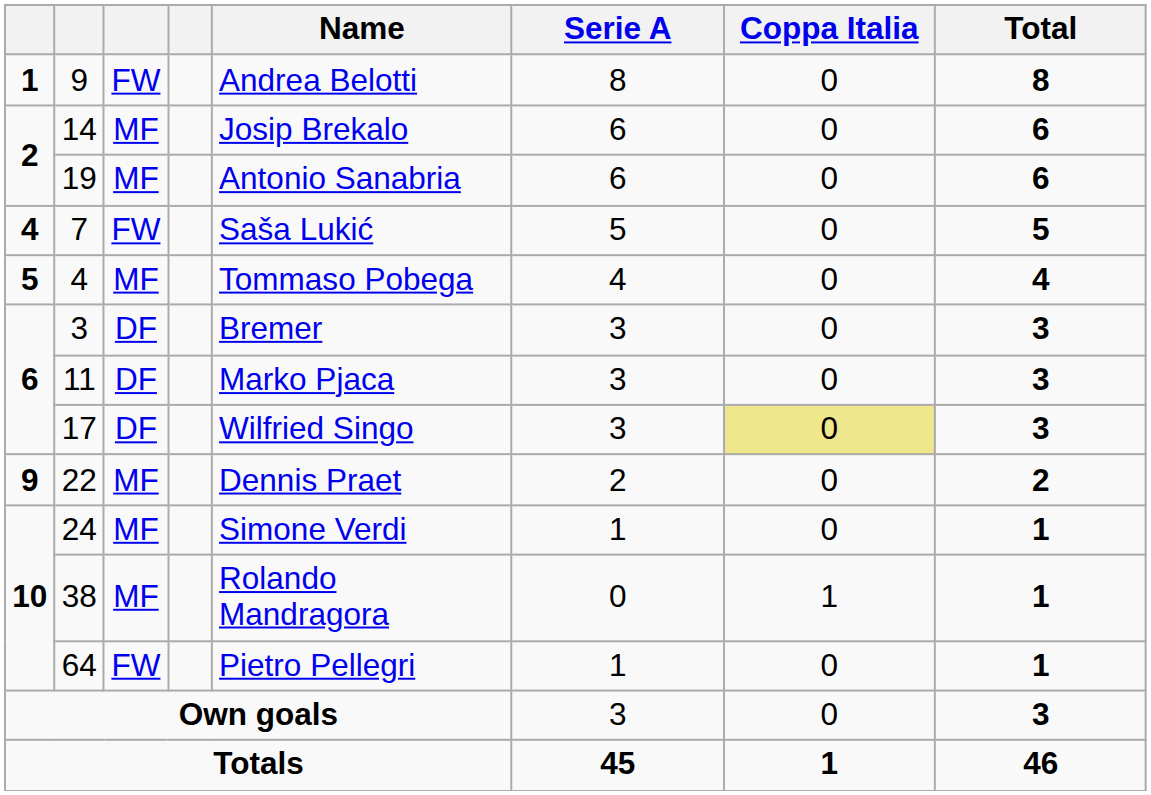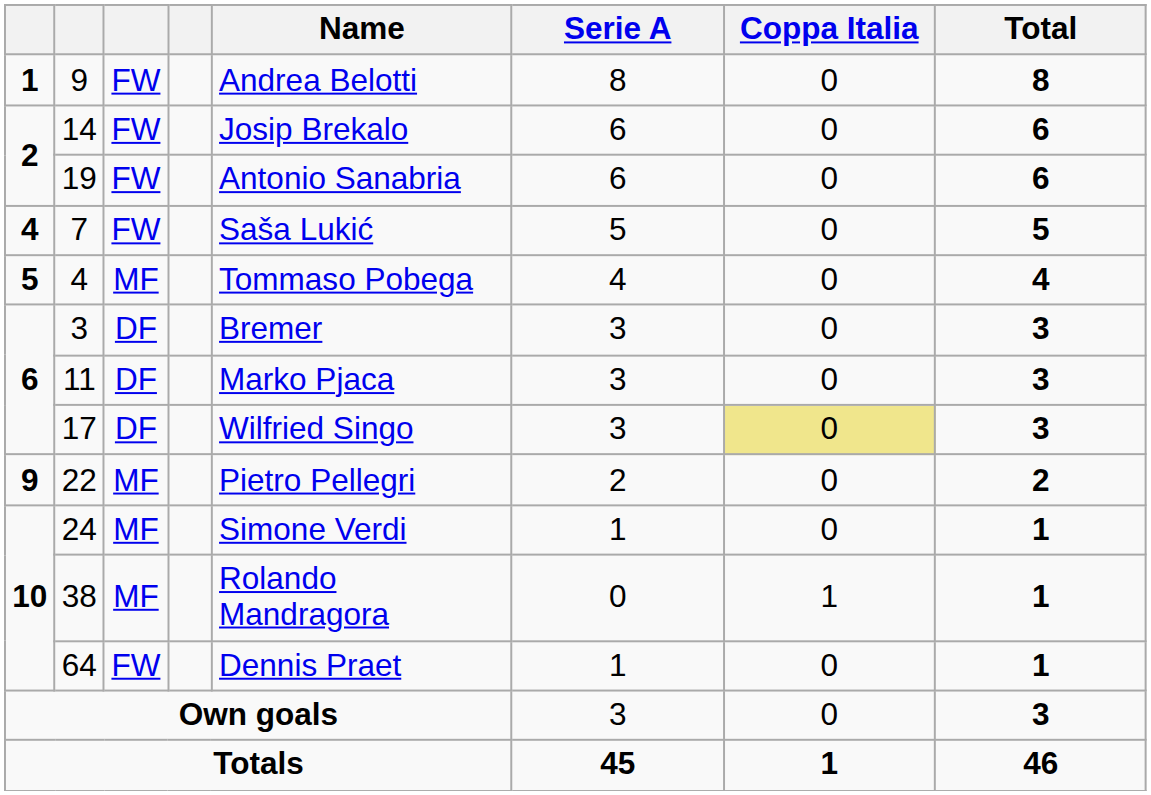14 | column 3: MF -> FW
19 | column 3: MF -> FW
22 | Name: Dennis Praet -> Pietro Pellegri
64 | Name: Pietro Pellegri -> Dennis Praet
